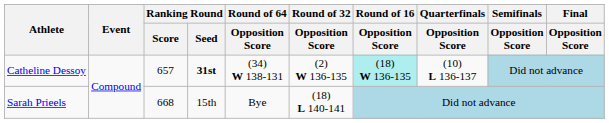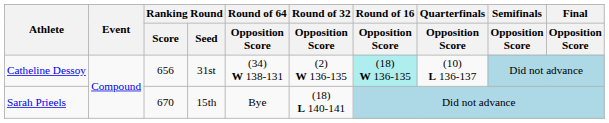Catheline Dessoy | Ranking Round / Score: 657 -> 656
Catheline Dessoy | Ranking Round / Seed: bold -> normal
Sarah Prieels | Ranking Round / Score: 668 -> 670
